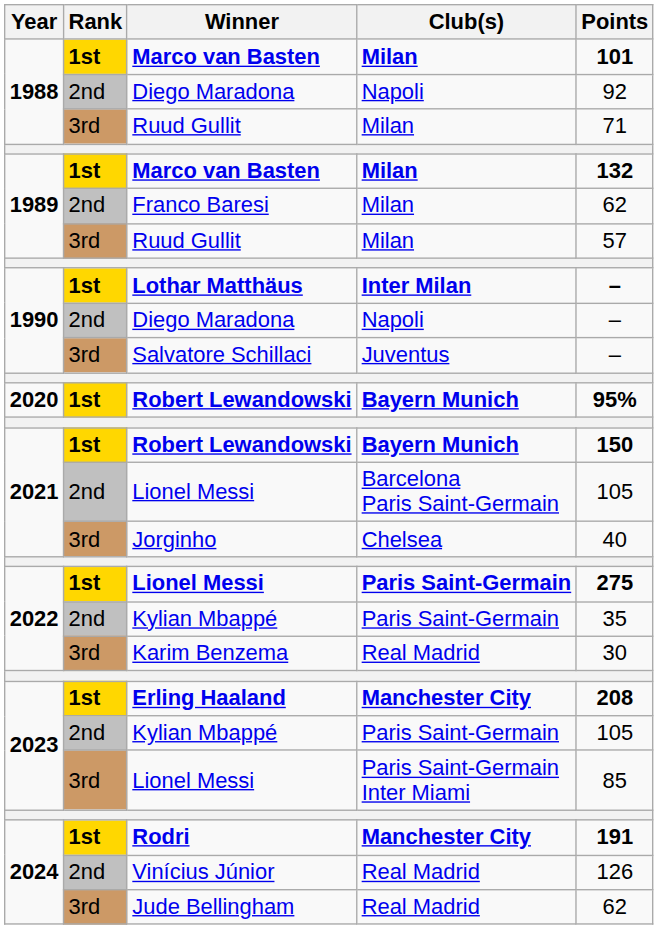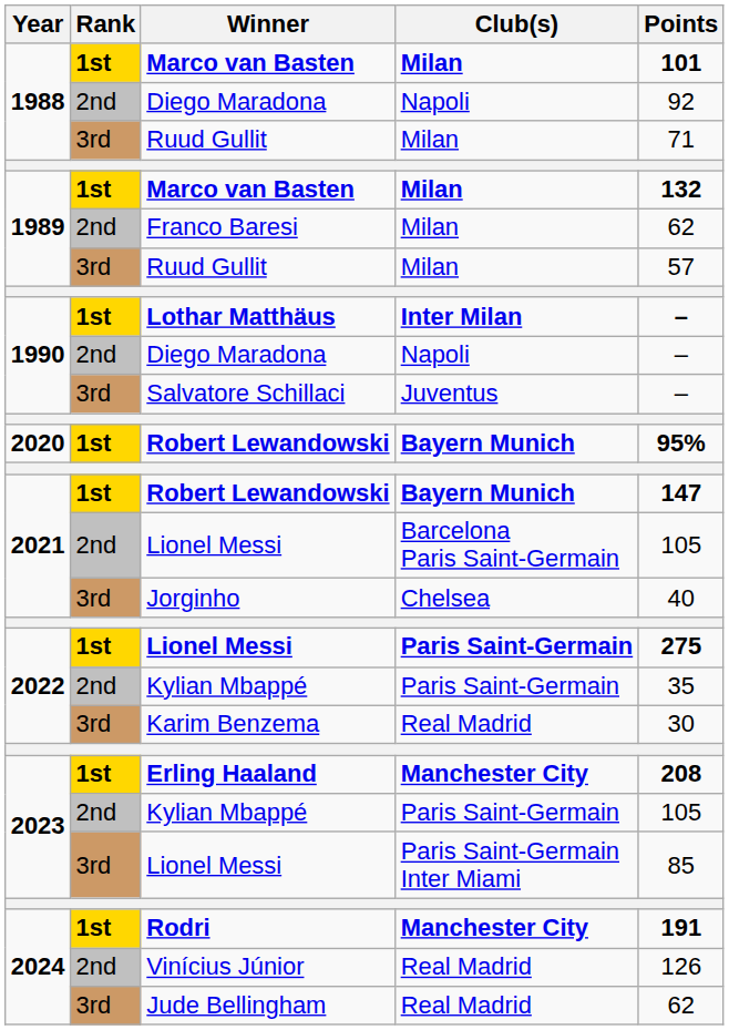2021 / Robert Lewandowski | Points: 150 -> 147
